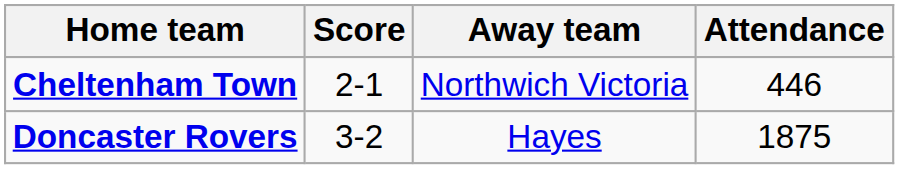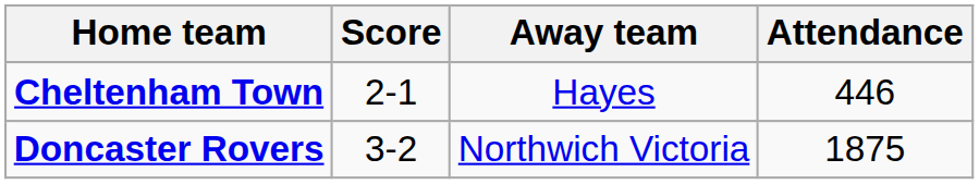Cheltenham Town | Away team: Northwich Victoria -> Hayes
Doncaster Rovers | Away team: Hayes -> Northwich Victoria
